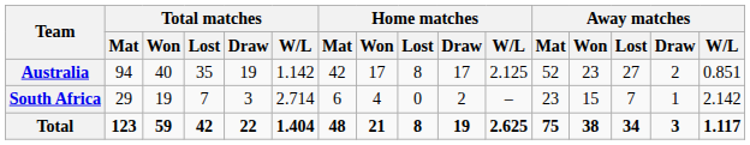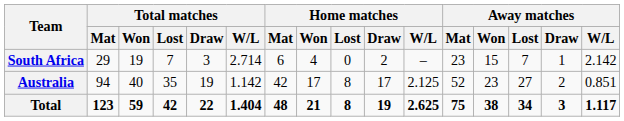rows swapped: Australia <-> South Africa
